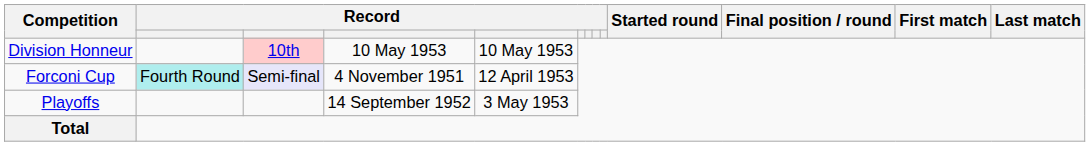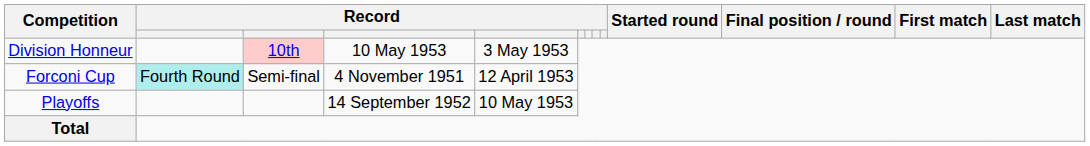Division Honneur | column 5: 10 May 1953 -> 3 May 1953
Forconi Cup | column 3: lavender background -> no background
Playoffs | column 5: 3 May 1953 -> 10 May 1953
